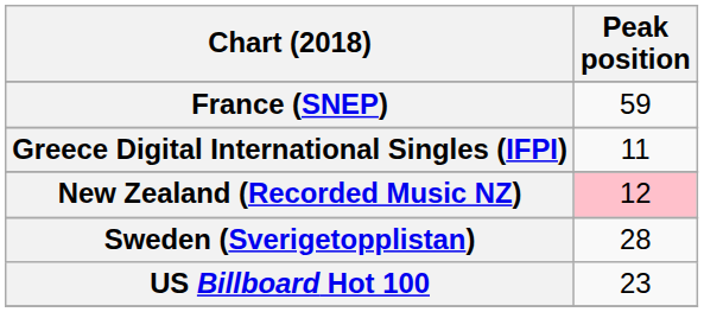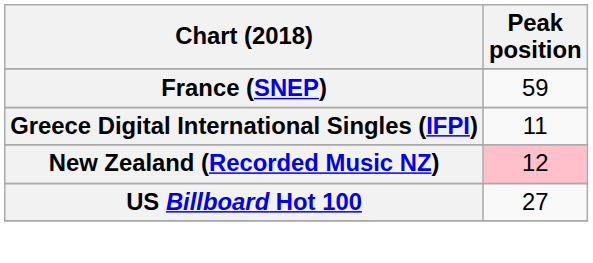- row: Sweden (Sverigetopplistan) | 28
US Billboard Hot 100 | Peak position: 23 -> 27
